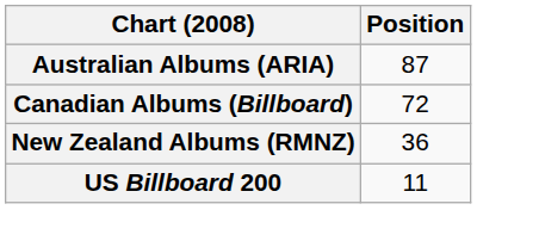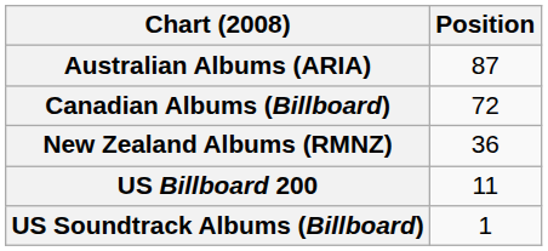+ row: US Soundtrack Albums (Billboard) | 1
